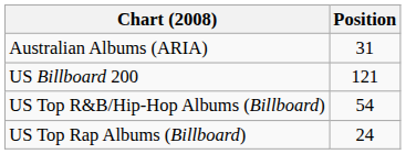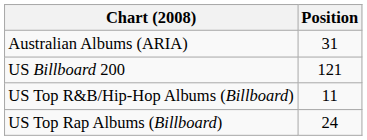US Top R&B/Hip-Hop Albums (Billboard) | Position: 54 -> 11
